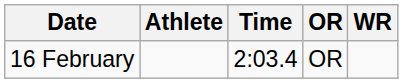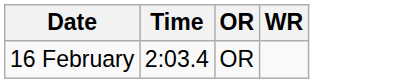- column: Athlete
